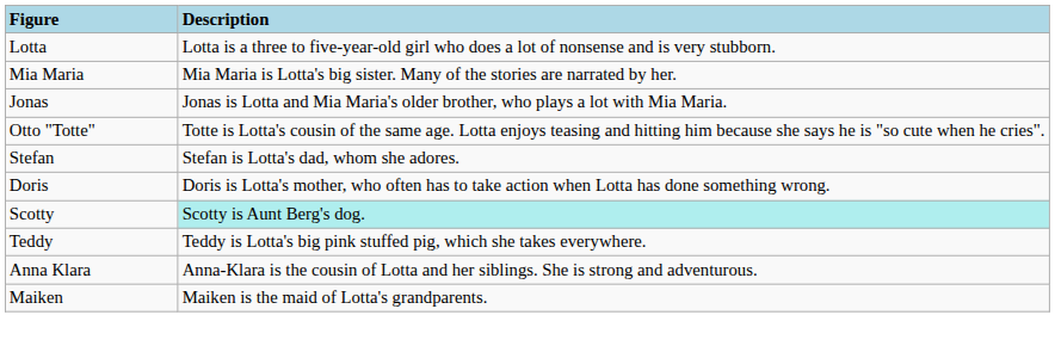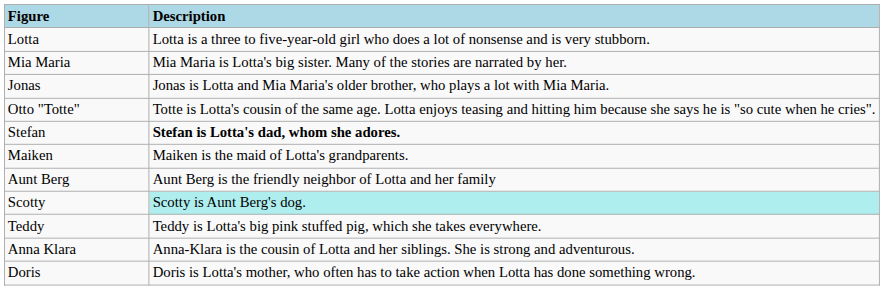Stefan | Description: normal -> bold
rows swapped: Doris <-> Maiken
+ row: Aunt Berg | Aunt Berg is the friendly neighbor of Lotta and her family
